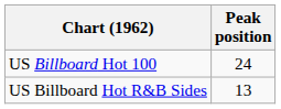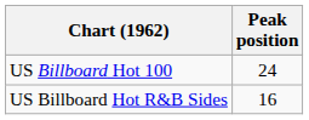US Billboard Hot R&B Sides | Peak position: 13 -> 16
